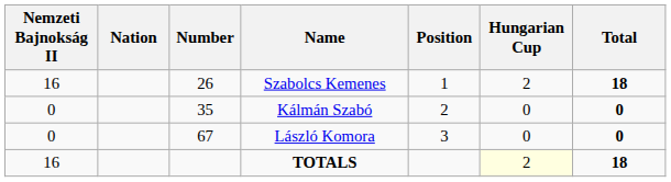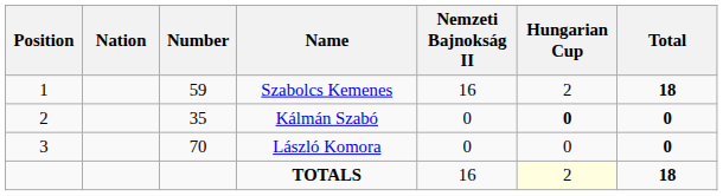columns swapped: Position <-> Nemzeti Bajnokság II
Szabolcs Kemenes | Number: 26 -> 59
Kálmán Szabó | Hungarian Cup: normal -> bold
László Komora | Number: 67 -> 70
